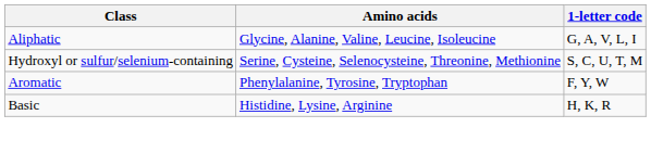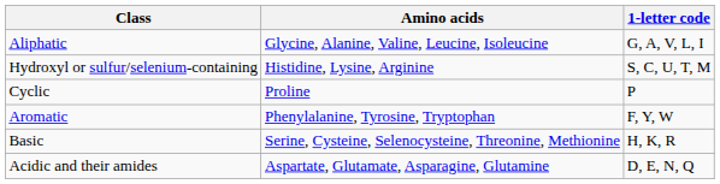Hydroxyl or sulfur/selenium-containing | Amino acids: Serine, Cysteine, Selenocysteine, Threonine, Methionine -> Histidine, Lysine, Arginine
+ row: Cyclic | Proline | P
Basic | Amino acids: Histidine, Lysine, Arginine -> Serine, Cysteine, Selenocysteine, Threonine, Methionine
+ row: Acidic and their amides | Aspartate, Glutamate, Asparagine, Glutamine | D, E, N, Q
